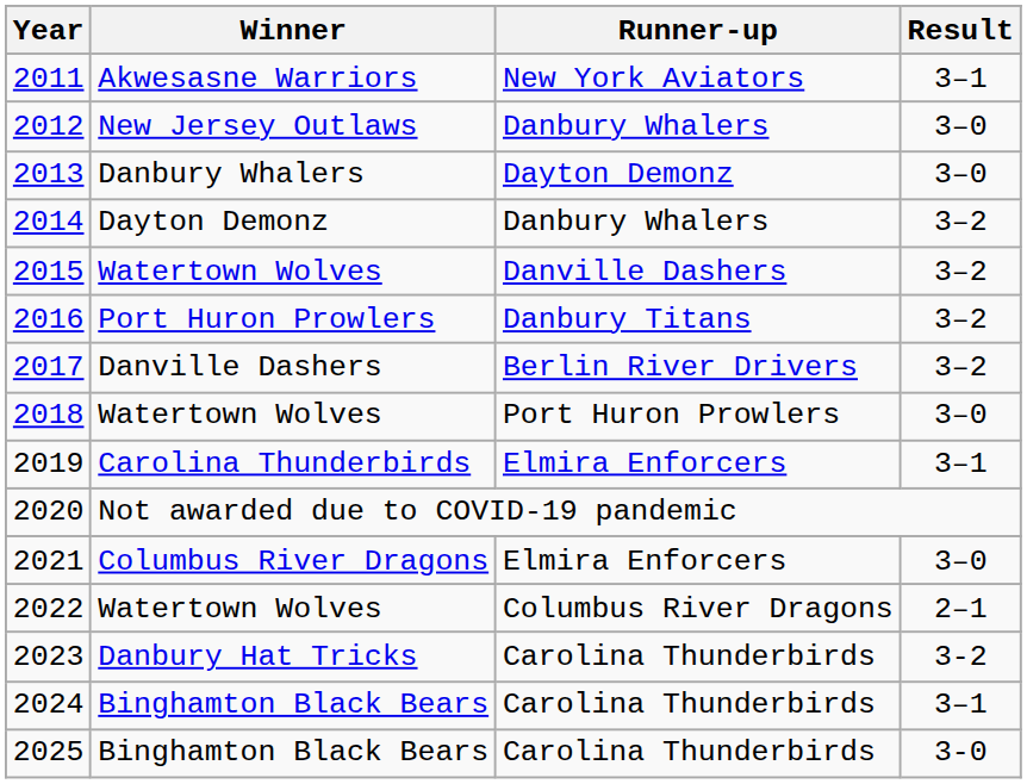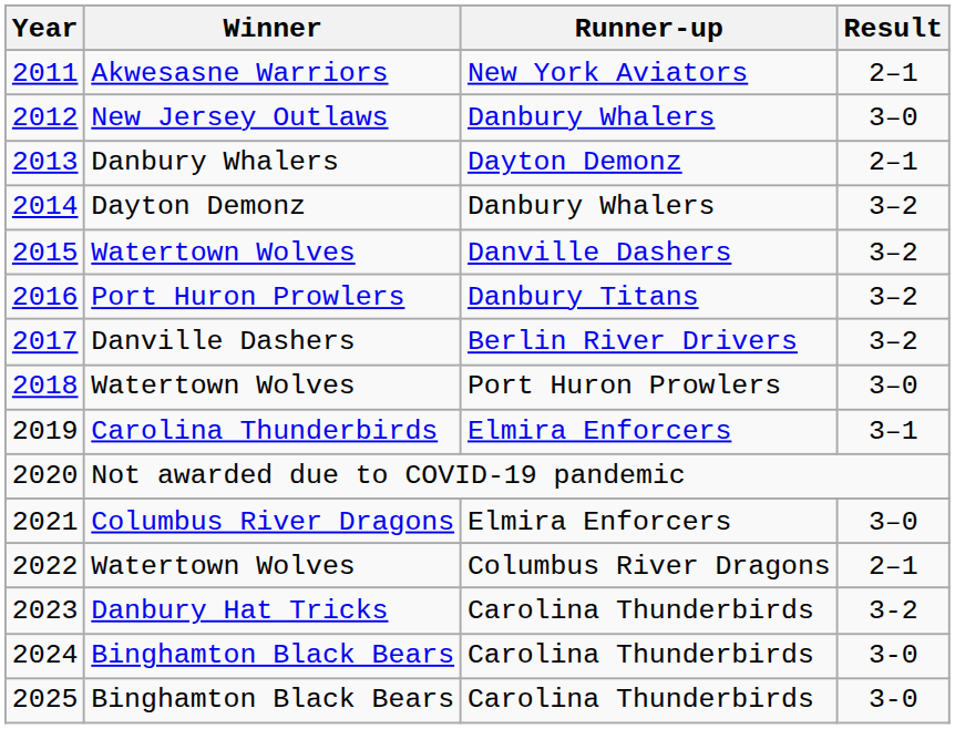2011 | Result: 3–1 -> 2–1
2013 | Result: 3–0 -> 2–1
2024 | Result: 3–1 -> 3-0
